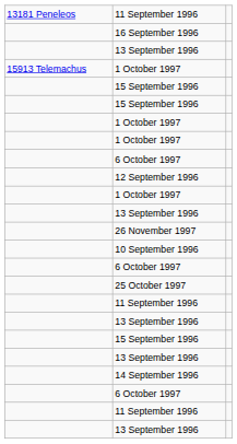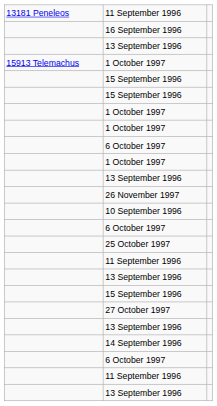- row: 12 September 1996
+ row: 27 October 1997
